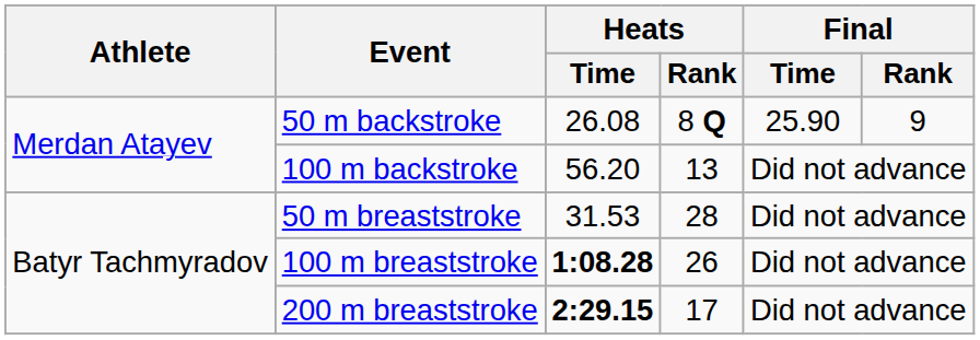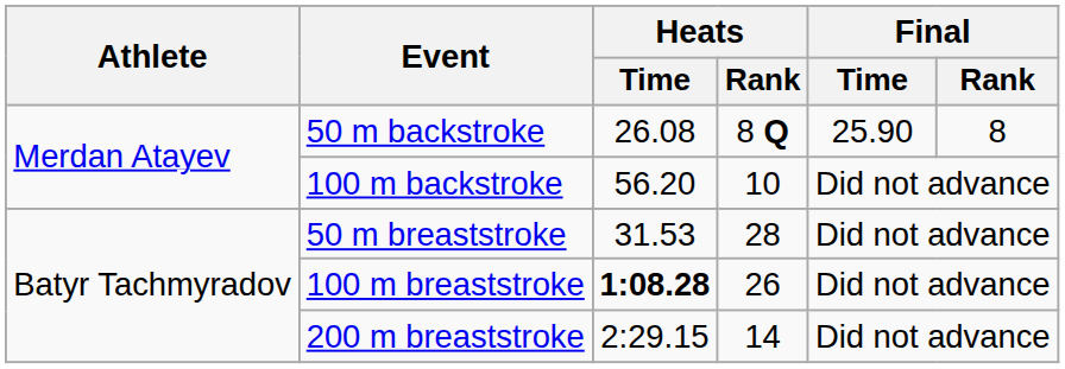50 m backstroke | Final / Rank: 9 -> 8
100 m backstroke | Heats / Rank: 13 -> 10
200 m breaststroke | Heats / Time: bold -> normal
200 m breaststroke | Heats / Rank: 17 -> 14
